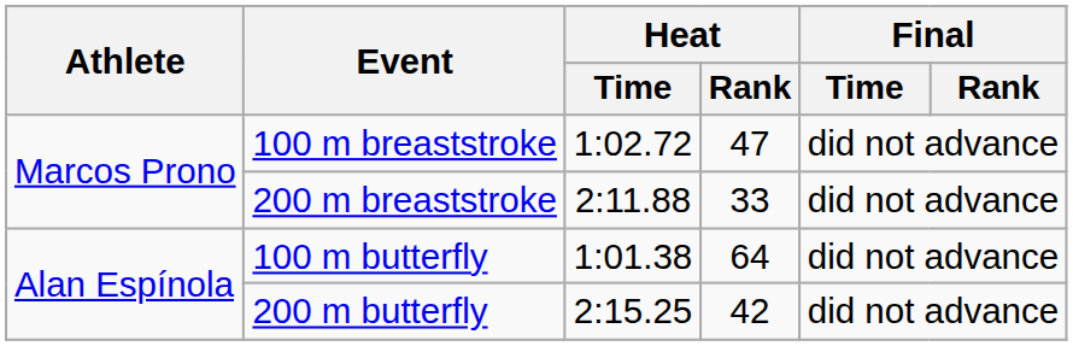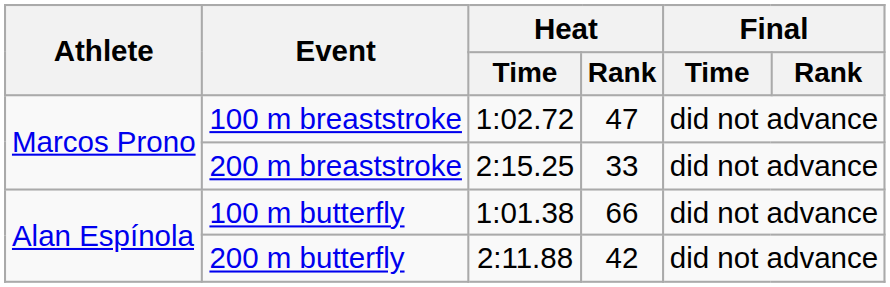200 m breaststroke | Heat / Time: 2:11.88 -> 2:15.25
100 m butterfly | Heat / Rank: 64 -> 66
200 m butterfly | Heat / Time: 2:15.25 -> 2:11.88
